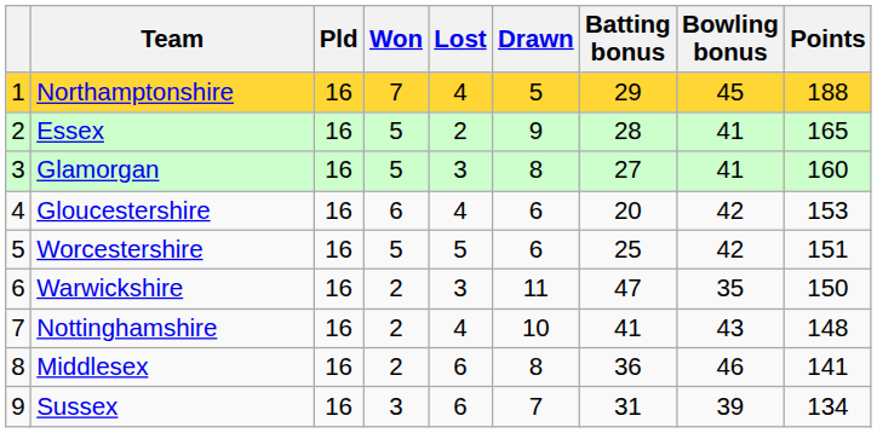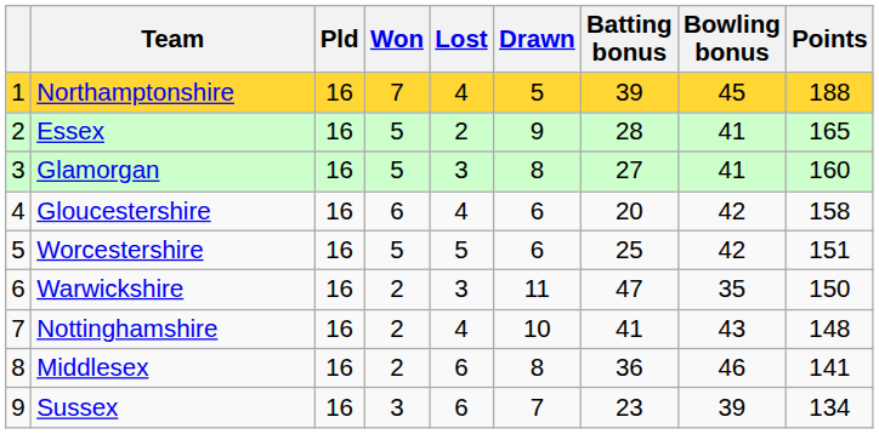Northamptonshire | Batting bonus: 29 -> 39
Gloucestershire | Points: 153 -> 158
Sussex | Batting bonus: 31 -> 23
